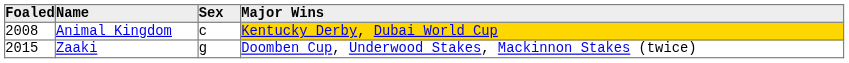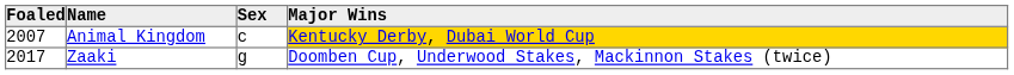Animal Kingdom | Foaled: 2008 -> 2007
Zaaki | Foaled: 2015 -> 2017
